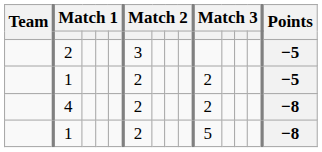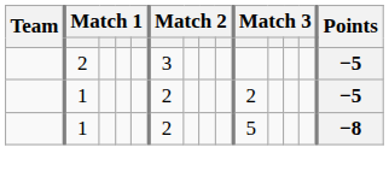- row: 4 | 2 | 2 | −8
